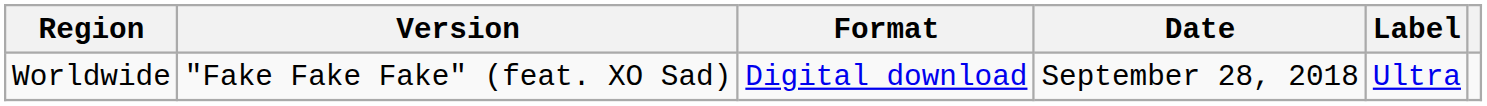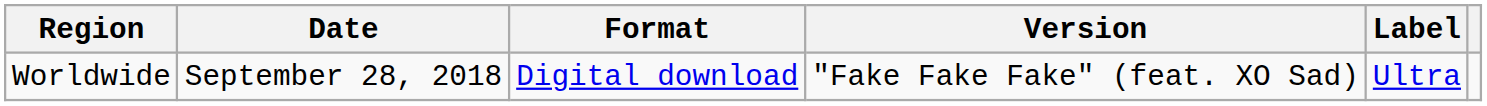columns swapped: Date <-> Version
